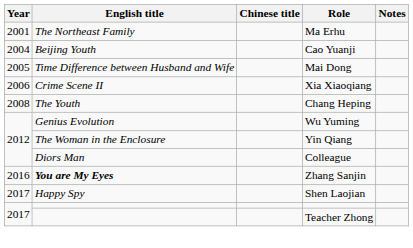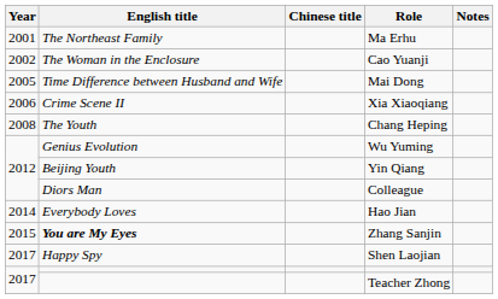Cao Yuanji | Year: 2004 -> 2002
Cao Yuanji | English title: Beijing Youth -> The Woman in the Enclosure
Yin Qiang | English title: The Woman in the Enclosure -> Beijing Youth
+ row: 2014 | Everybody Loves | Hao Jian
Zhang Sanjin | Year: 2016 -> 2015
